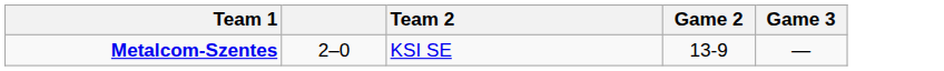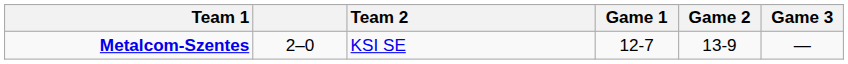+ column: Game 1 | 12-7
